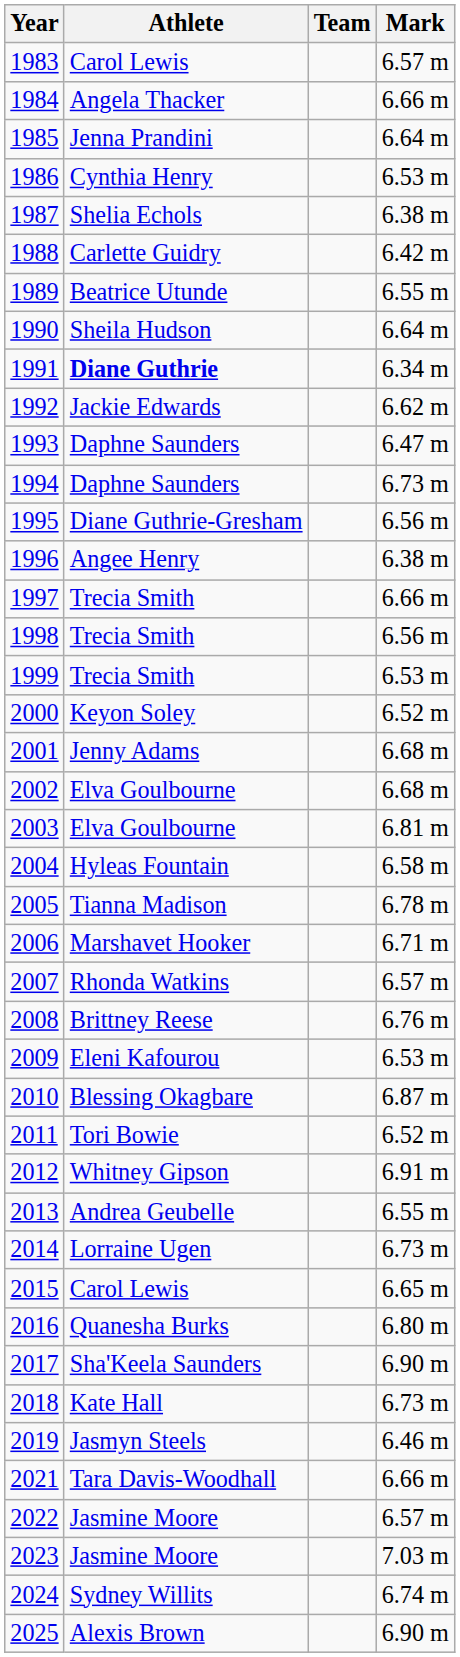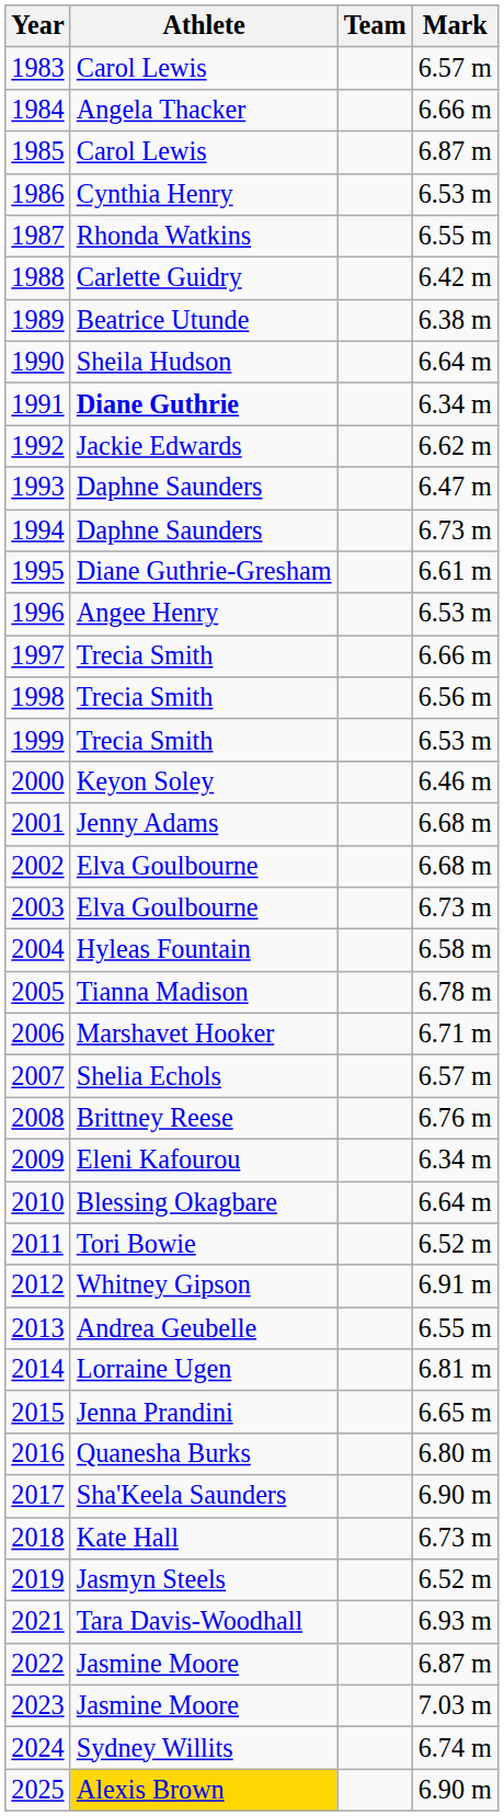1985 | Athlete: Jenna Prandini -> Carol Lewis
1985 | Mark: 6.64 m -> 6.87 m
1987 | Athlete: Shelia Echols -> Rhonda Watkins
1987 | Mark: 6.38 m -> 6.55 m
1989 | Mark: 6.55 m -> 6.38 m
1995 | Mark: 6.56 m -> 6.61 m
1996 | Mark: 6.38 m -> 6.53 m
2000 | Mark: 6.52 m -> 6.46 m
2003 | Mark: 6.81 m -> 6.73 m
2007 | Athlete: Rhonda Watkins -> Shelia Echols
2009 | Mark: 6.53 m -> 6.34 m
2010 | Mark: 6.87 m -> 6.64 m
2014 | Mark: 6.73 m -> 6.81 m
2015 | Athlete: Carol Lewis -> Jenna Prandini
2019 | Mark: 6.46 m -> 6.52 m
2021 | Mark: 6.66 m -> 6.93 m
2022 | Mark: 6.57 m -> 6.87 m
2025 | Athlete: no background -> gold background
